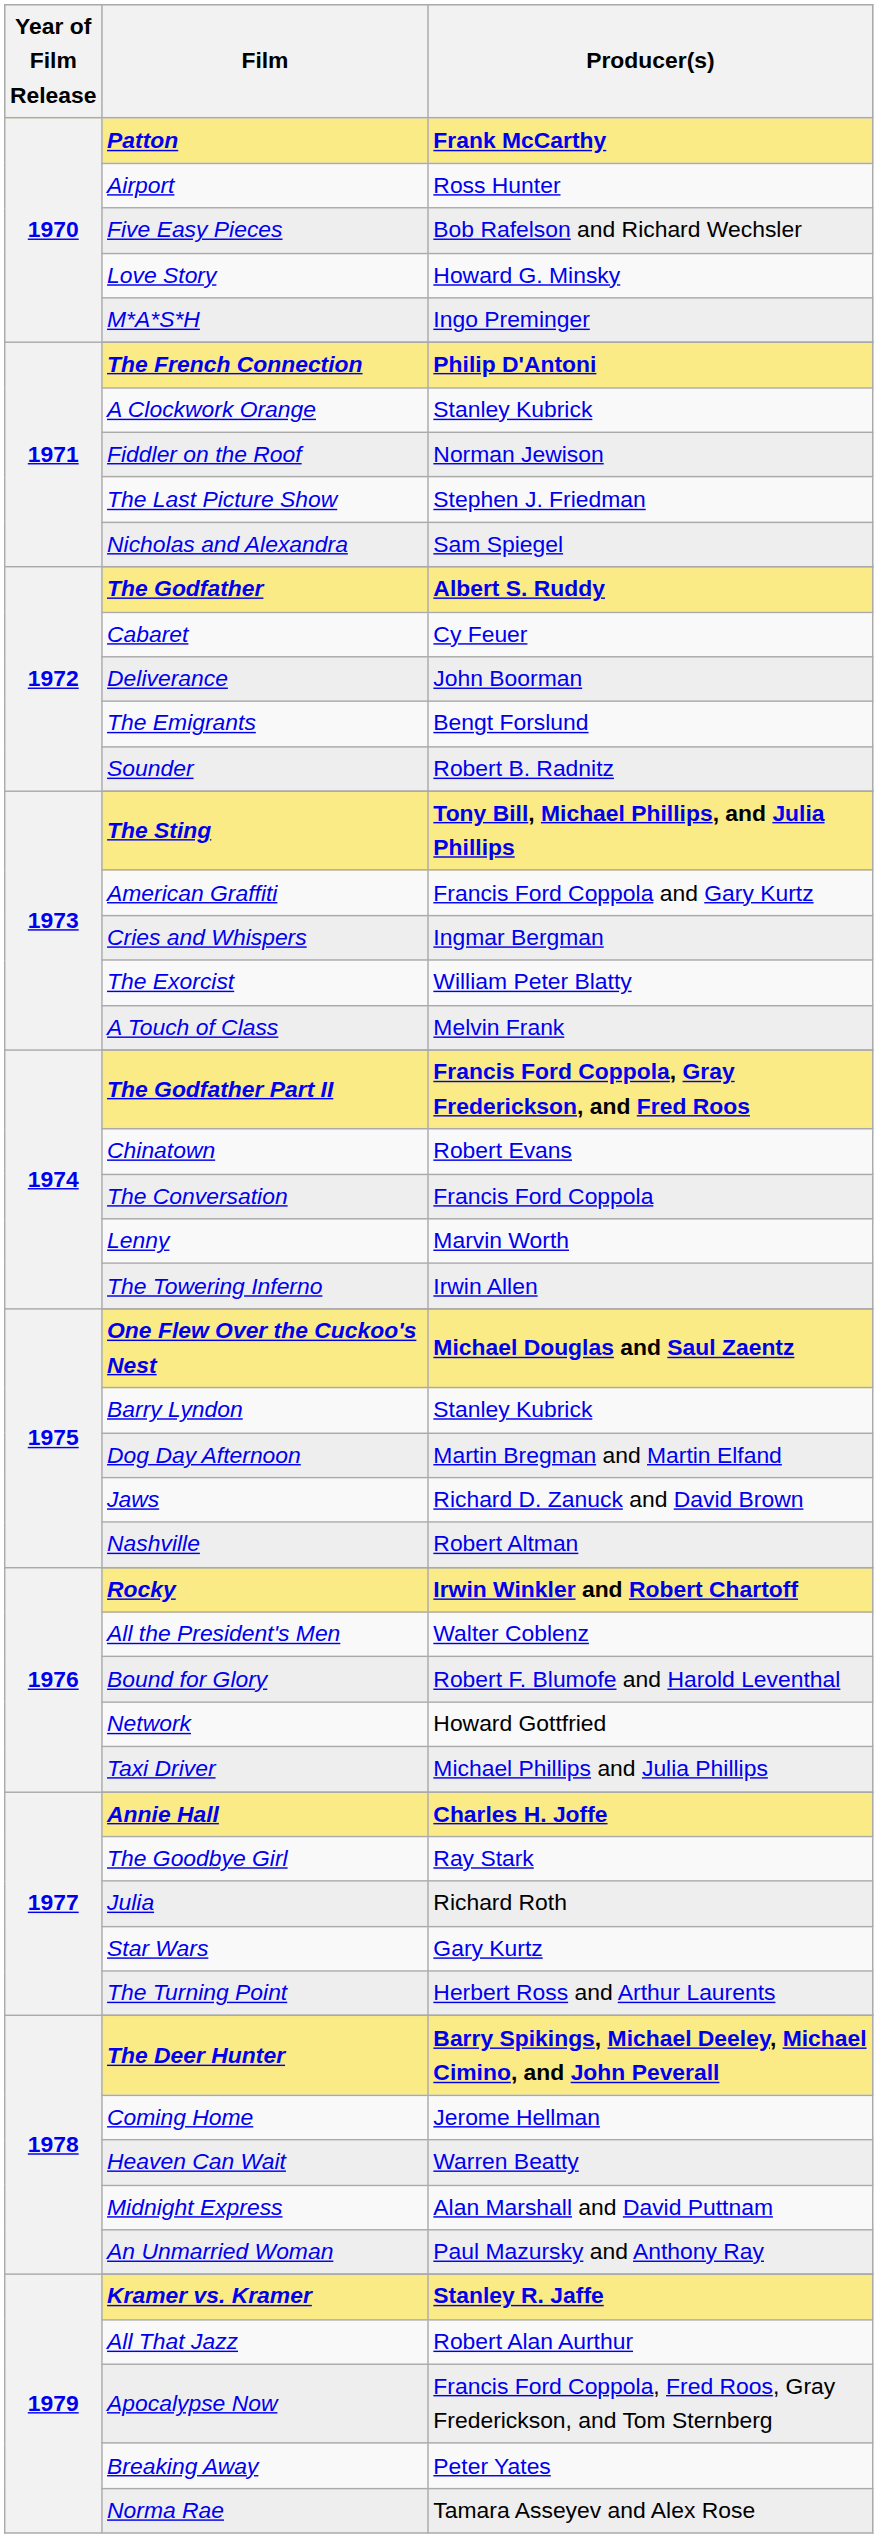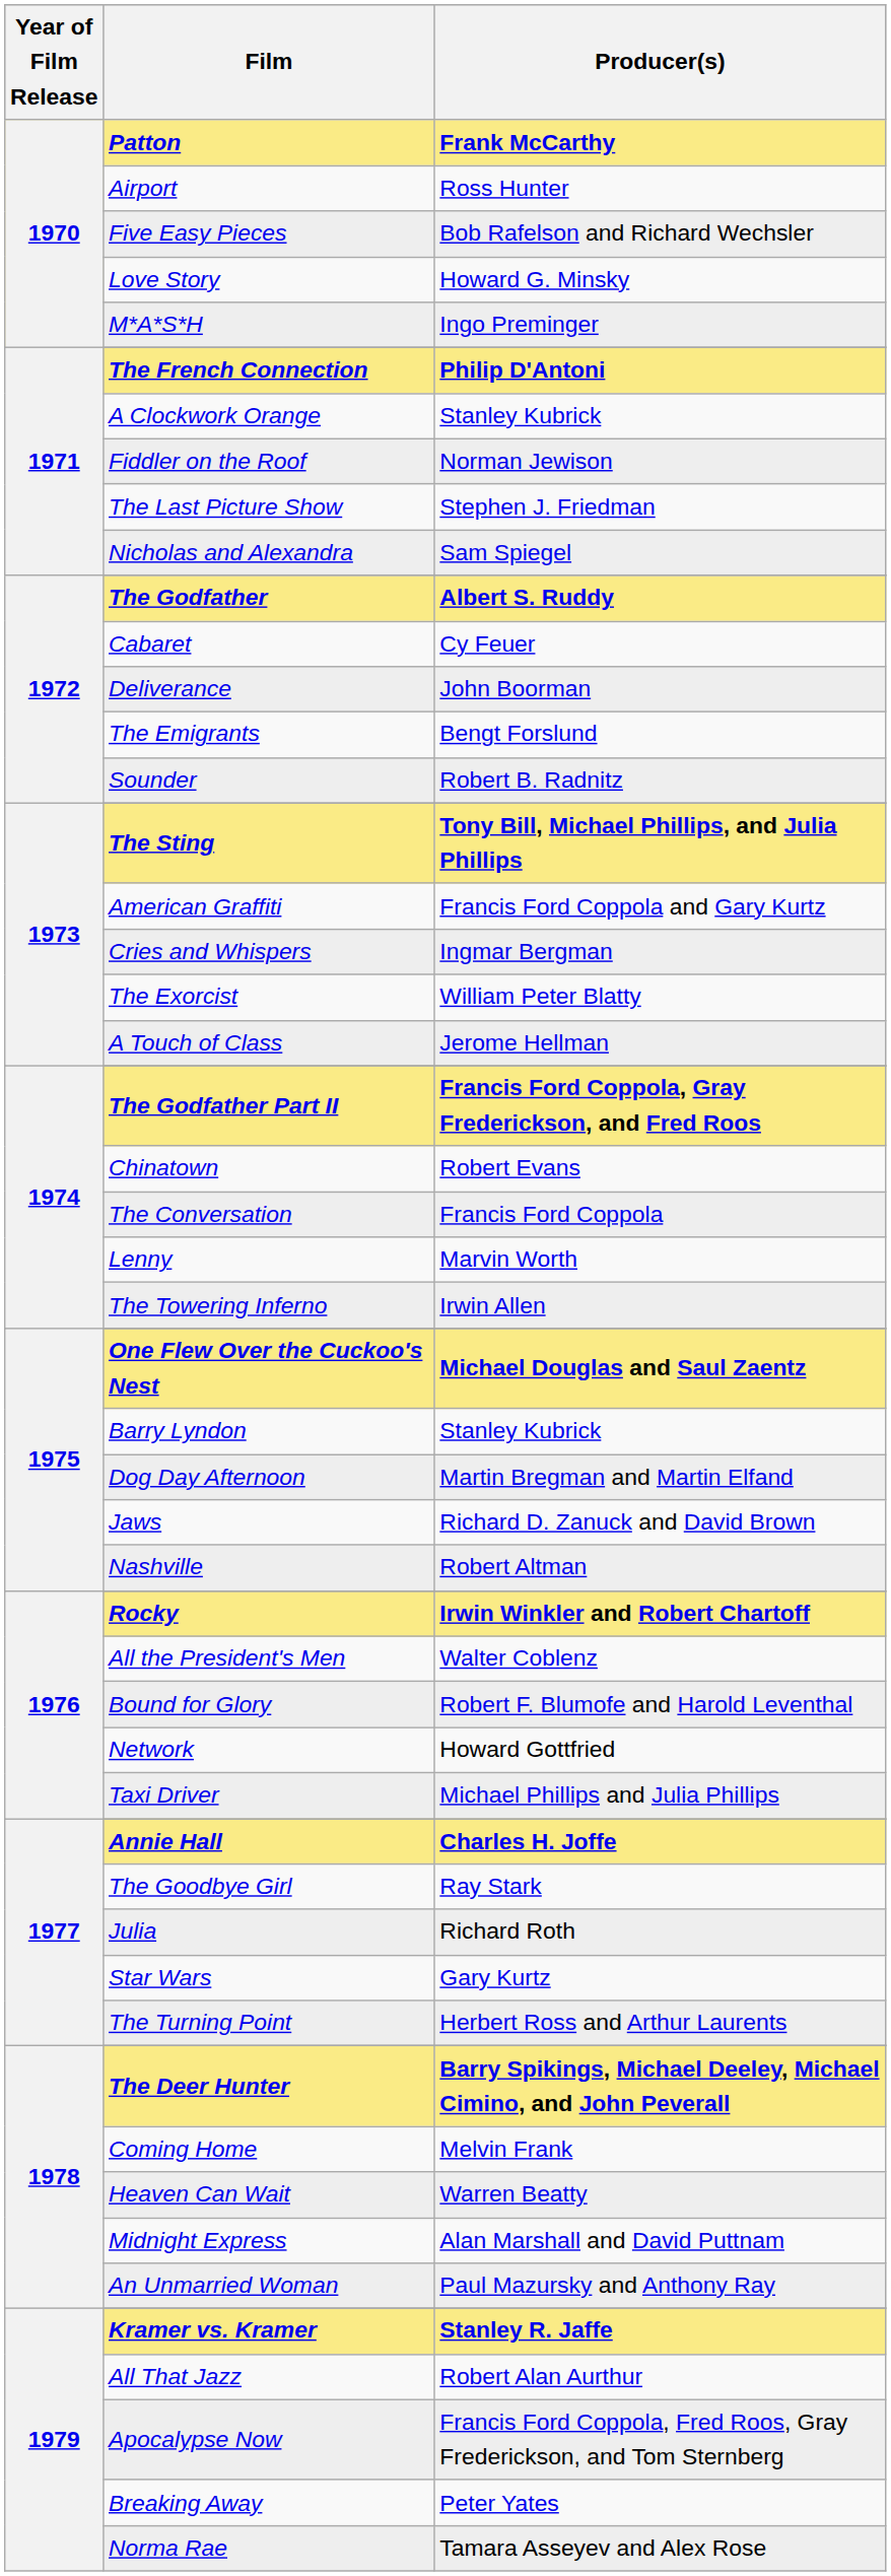A Touch of Class | Producer(s): Melvin Frank -> Jerome Hellman
Coming Home | Producer(s): Jerome Hellman -> Melvin Frank
